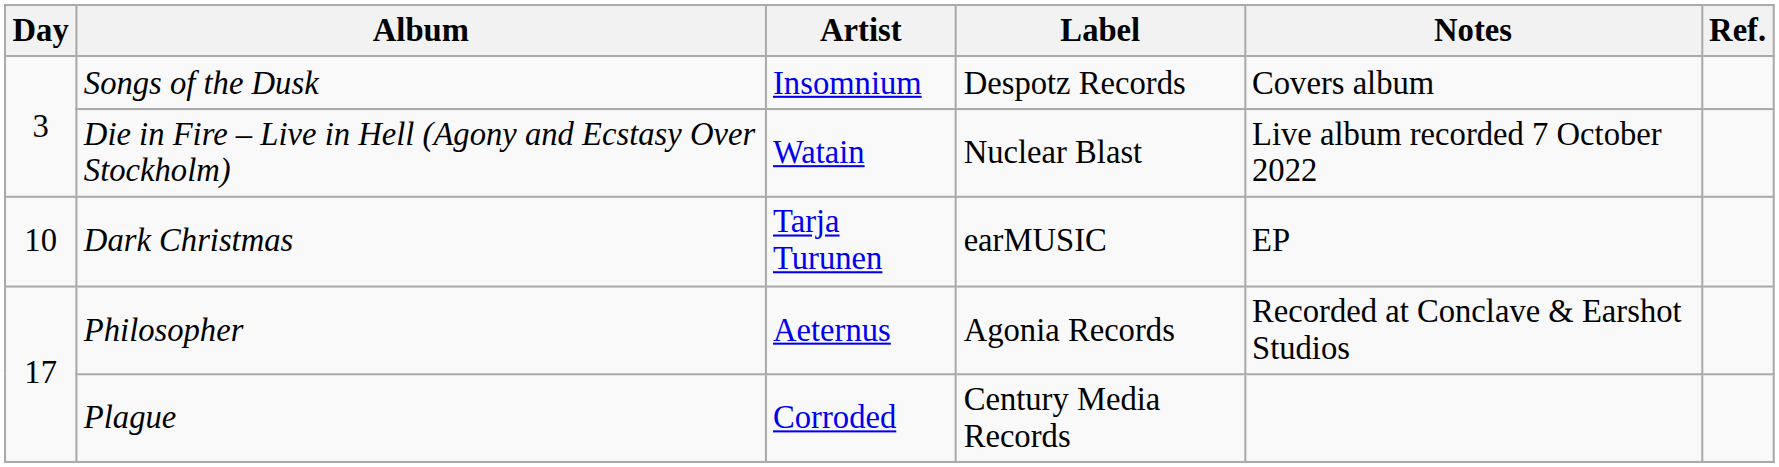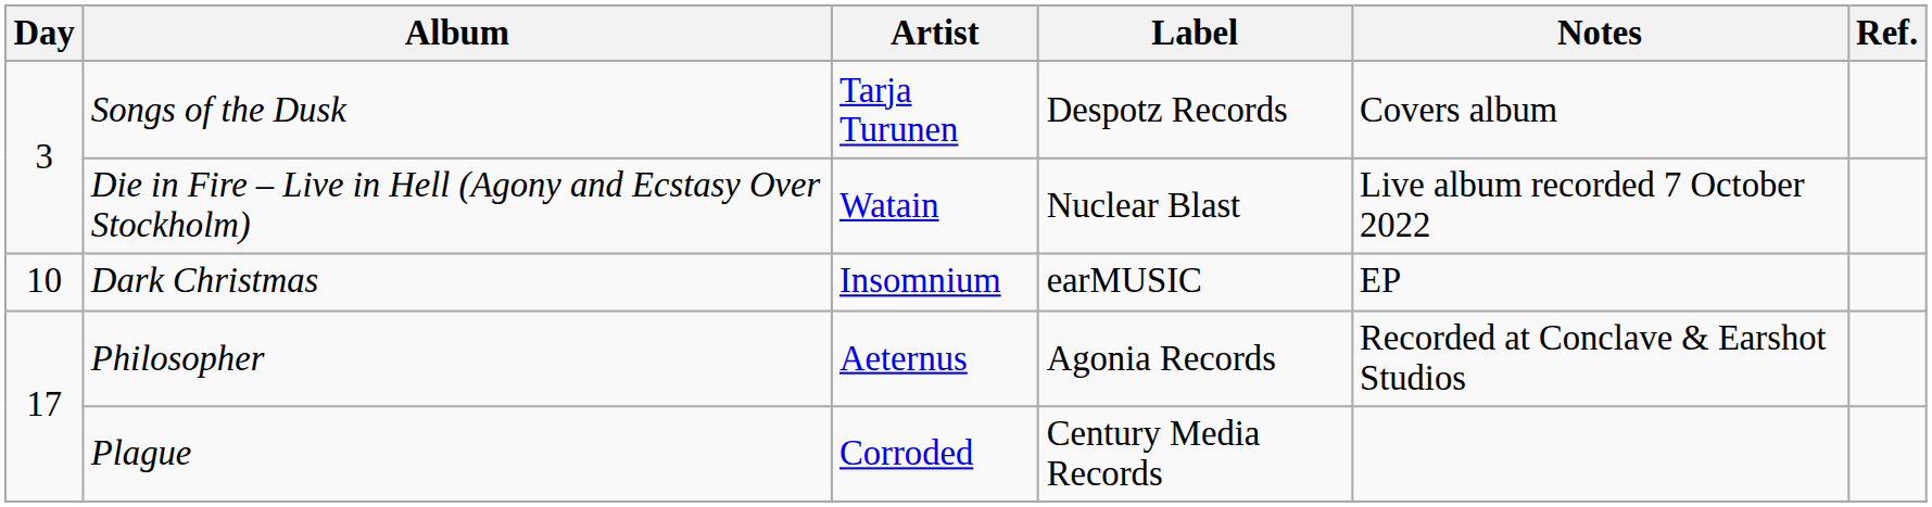Songs of the Dusk | Artist: Insomnium -> Tarja Turunen
Dark Christmas | Artist: Tarja Turunen -> Insomnium
